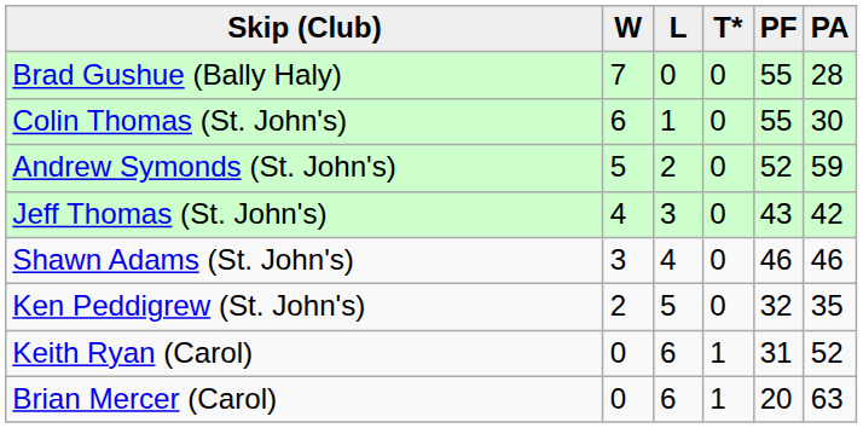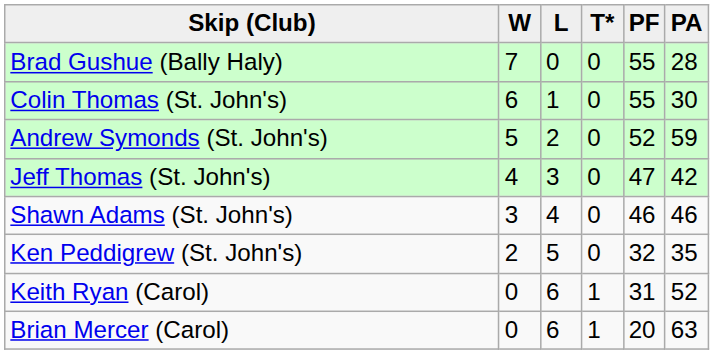Jeff Thomas (St. John's) | PF: 43 -> 47
